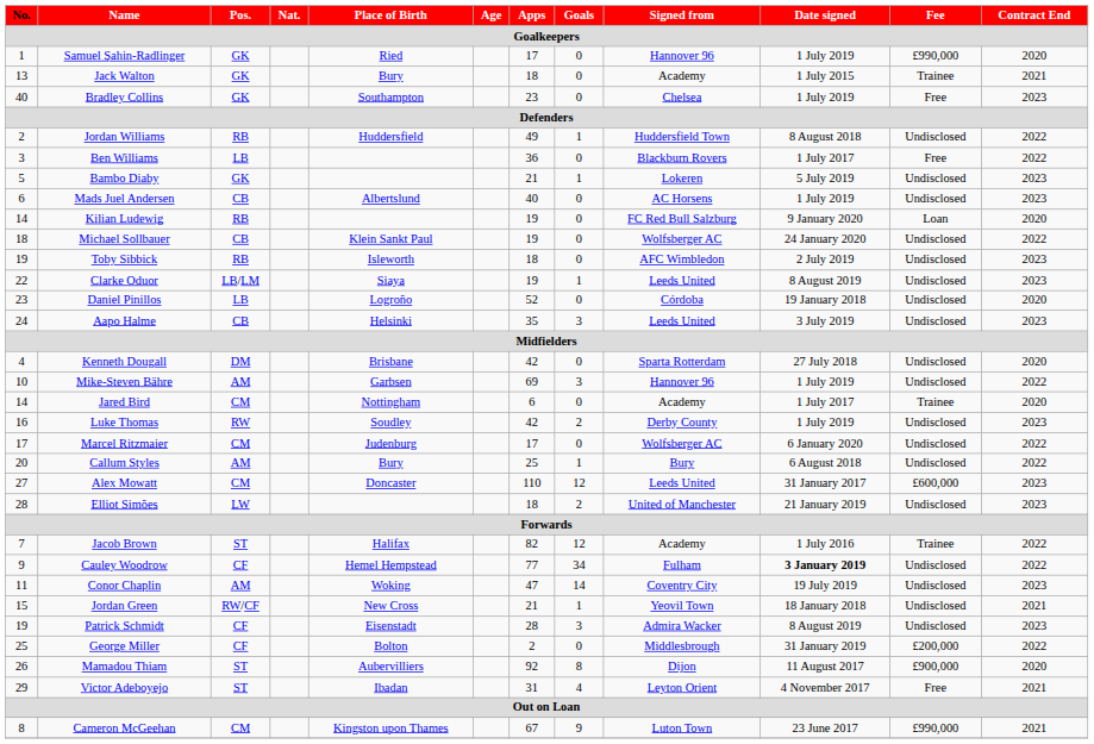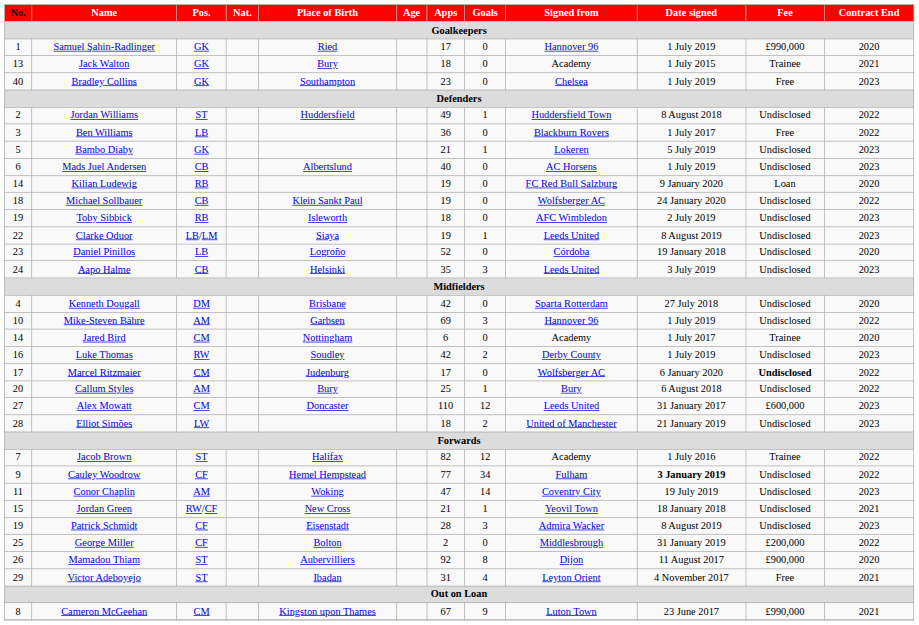Jordan Williams | Pos.: RB -> ST
Marcel Ritzmaier | Fee: normal -> bold
